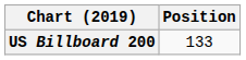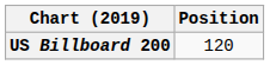US Billboard 200 | Position: 133 -> 120
